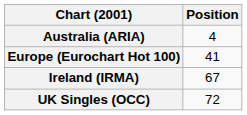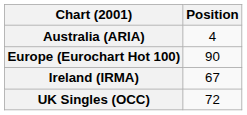Europe (Eurochart Hot 100) | Position: 41 -> 90
